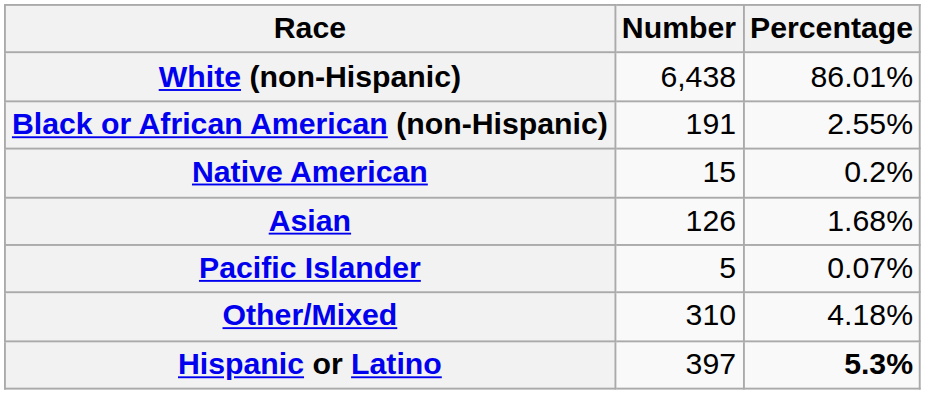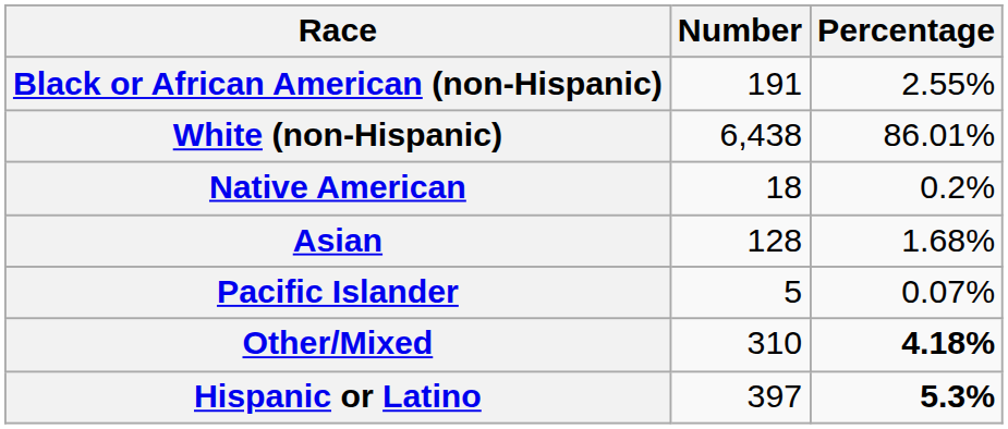rows swapped: White (non-Hispanic) <-> Black or African American (non-Hispanic)
Native American | Number: 15 -> 18
Asian | Number: 126 -> 128
Other/Mixed | Percentage: normal -> bold
